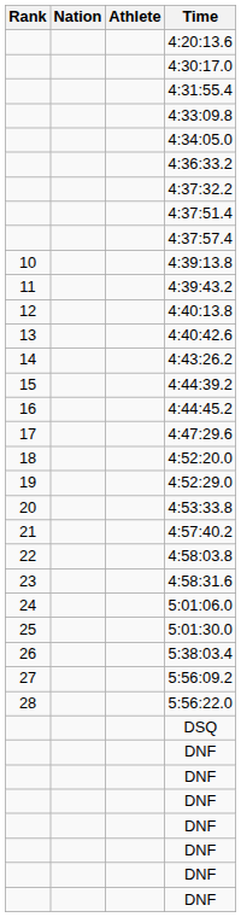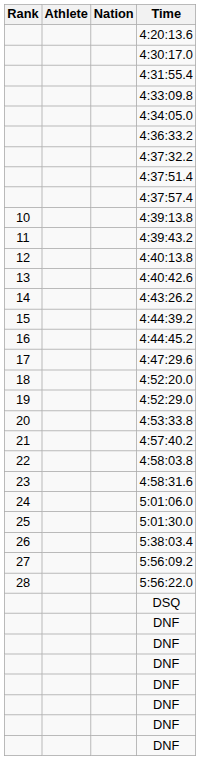columns swapped: Athlete <-> Nation
